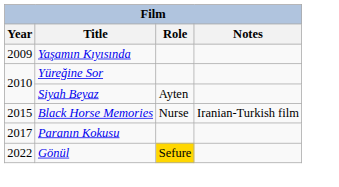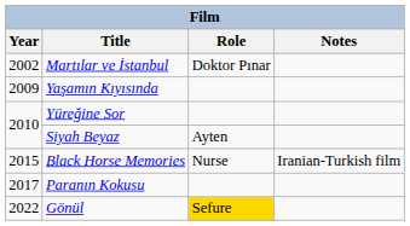+ row: 2002 | Martılar ve İstanbul | Doktor Pınar
